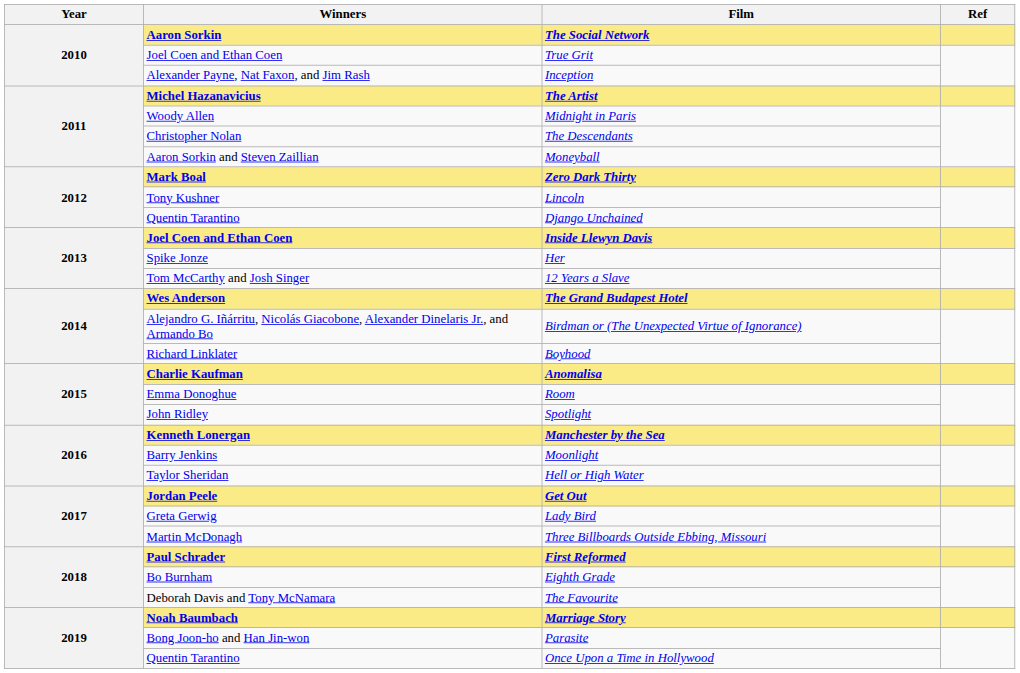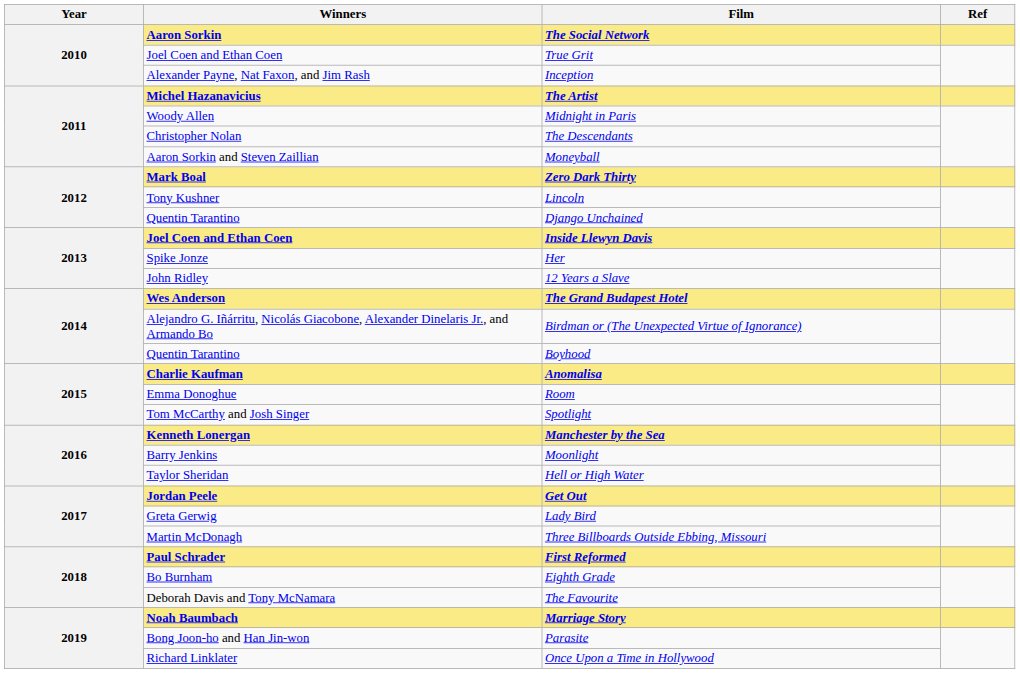12 Years a Slave | Winners: Tom McCarthy and Josh Singer -> John Ridley
Boyhood | Winners: Richard Linklater -> Quentin Tarantino
Spotlight | Winners: John Ridley -> Tom McCarthy and Josh Singer
Once Upon a Time in Hollywood | Winners: Quentin Tarantino -> Richard Linklater
